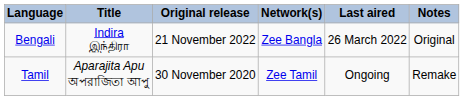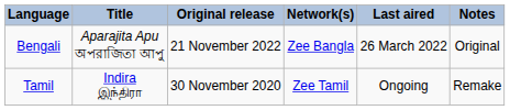Bengali | Title: Indira இந்திரா -> Aparajita Apu অপরাজিতা আপু
Tamil | Title: Aparajita Apu অপরাজিতা আপু -> Indira இந்திரா
